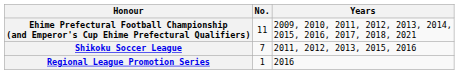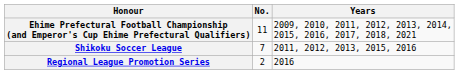Regional League Promotion Series | No.: 1 -> 2
